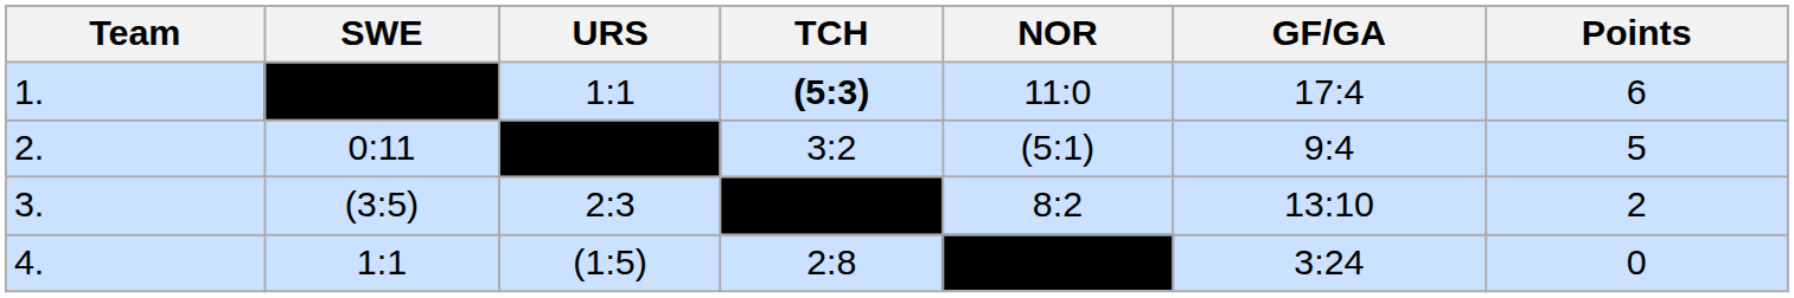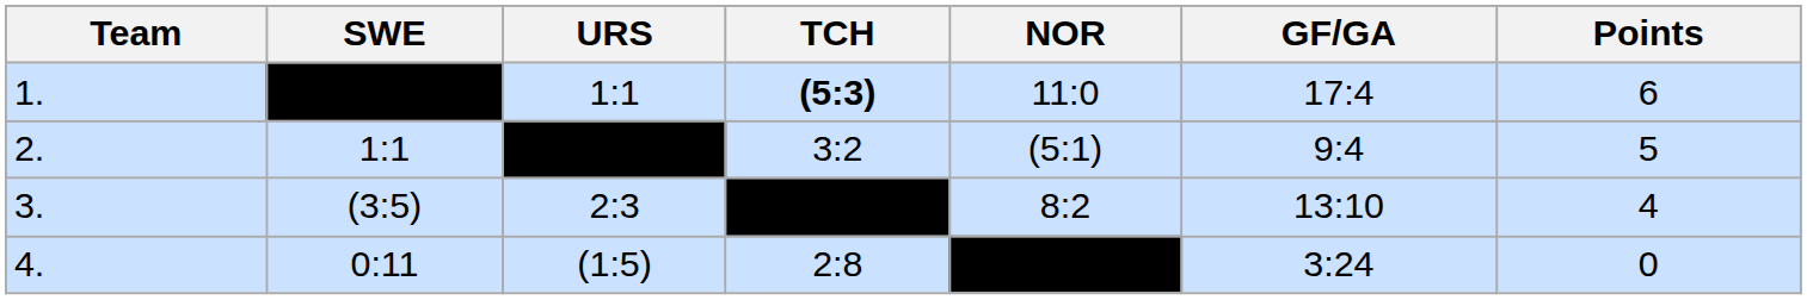2. | SWE: 0:11 -> 1:1
3. | Points: 2 -> 4
4. | SWE: 1:1 -> 0:11
